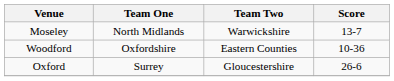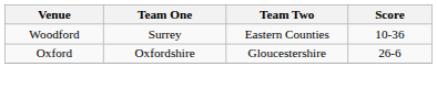- row: Moseley | North Midlands | Warwickshire | 13-7
Woodford | Team One: Oxfordshire -> Surrey
Oxford | Team One: Surrey -> Oxfordshire
